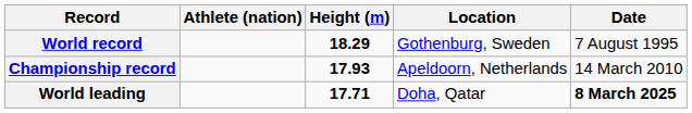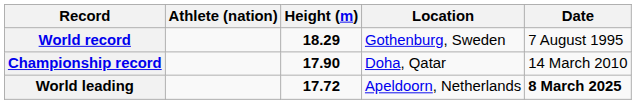Championship record | Height (m): 17.93 -> 17.90
Championship record | Location: Apeldoorn, Netherlands -> Doha, Qatar
World leading | Height (m): 17.71 -> 17.72
World leading | Location: Doha, Qatar -> Apeldoorn, Netherlands
